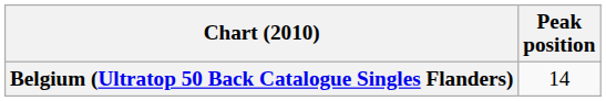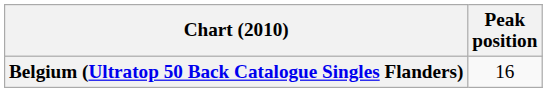Belgium (Ultratop 50 Back Catalogue Singles Flanders) | Peak position: 14 -> 16
